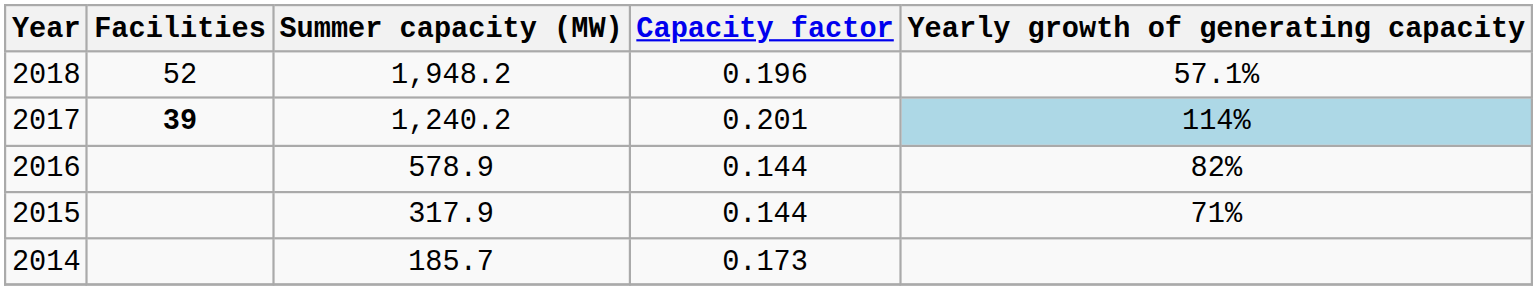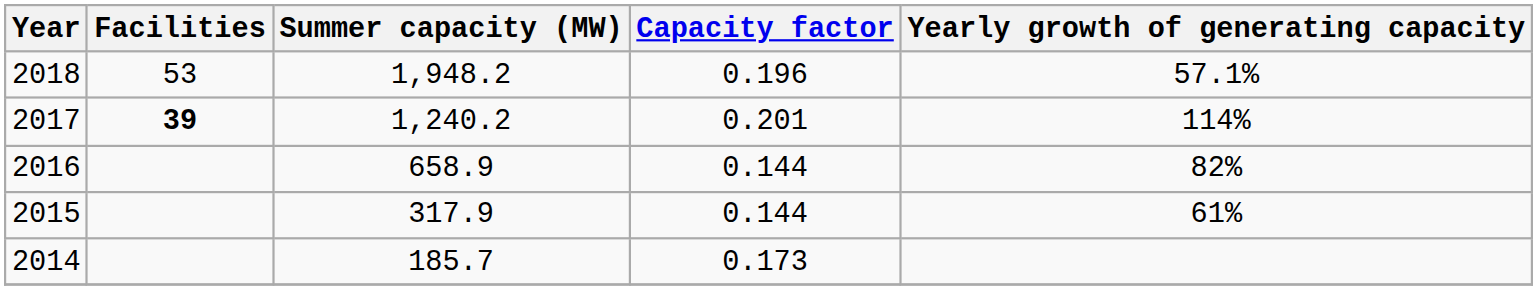2018 | Facilities: 52 -> 53
2017 | Yearly growth of generating capacity: lightblue background -> no background
2016 | Summer capacity (MW): 578.9 -> 658.9
2015 | Yearly growth of generating capacity: 71% -> 61%
